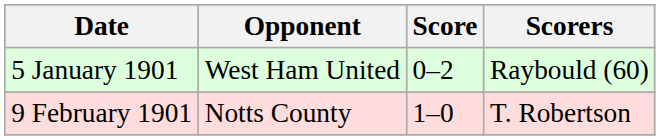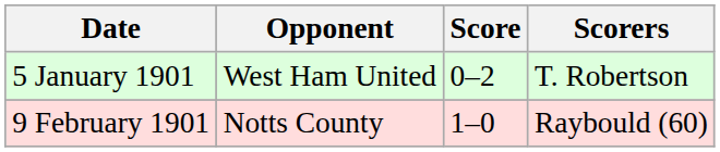5 January 1901 | Scorers: Raybould (60) -> T. Robertson
9 February 1901 | Scorers: T. Robertson -> Raybould (60)
